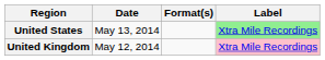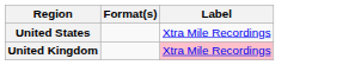- column: Date | May 13, 2014 | May 12, 2014
United States | Label: lightgreen background -> no background
